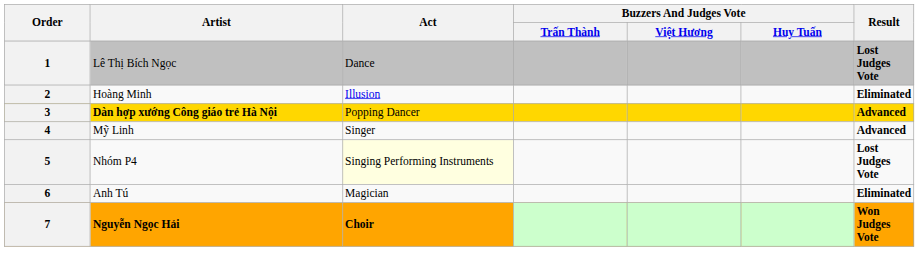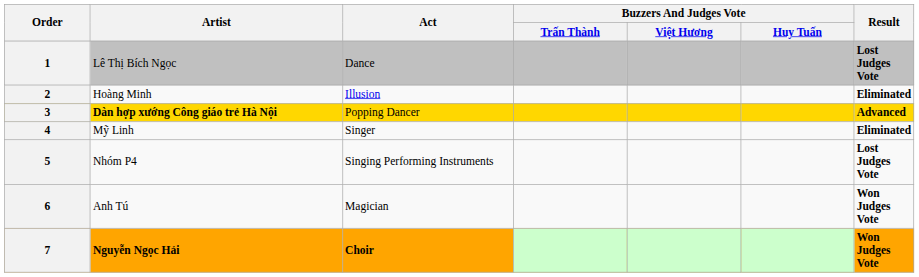4 | Result: Advanced -> Eliminated
5 | Act: lightyellow background -> no background
6 | Result: Eliminated -> Won Judges Vote
